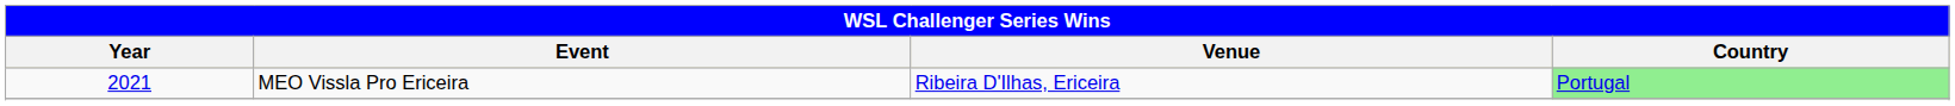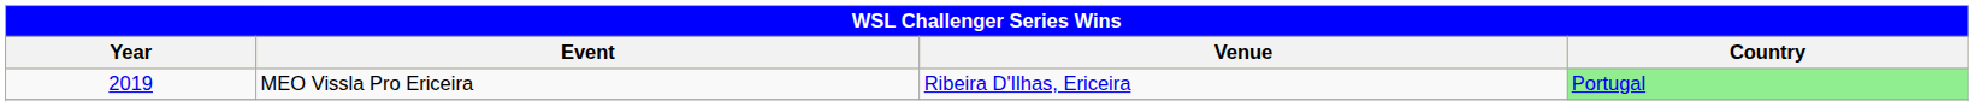MEO Vissla Pro Ericeira | Year: 2021 -> 2019
